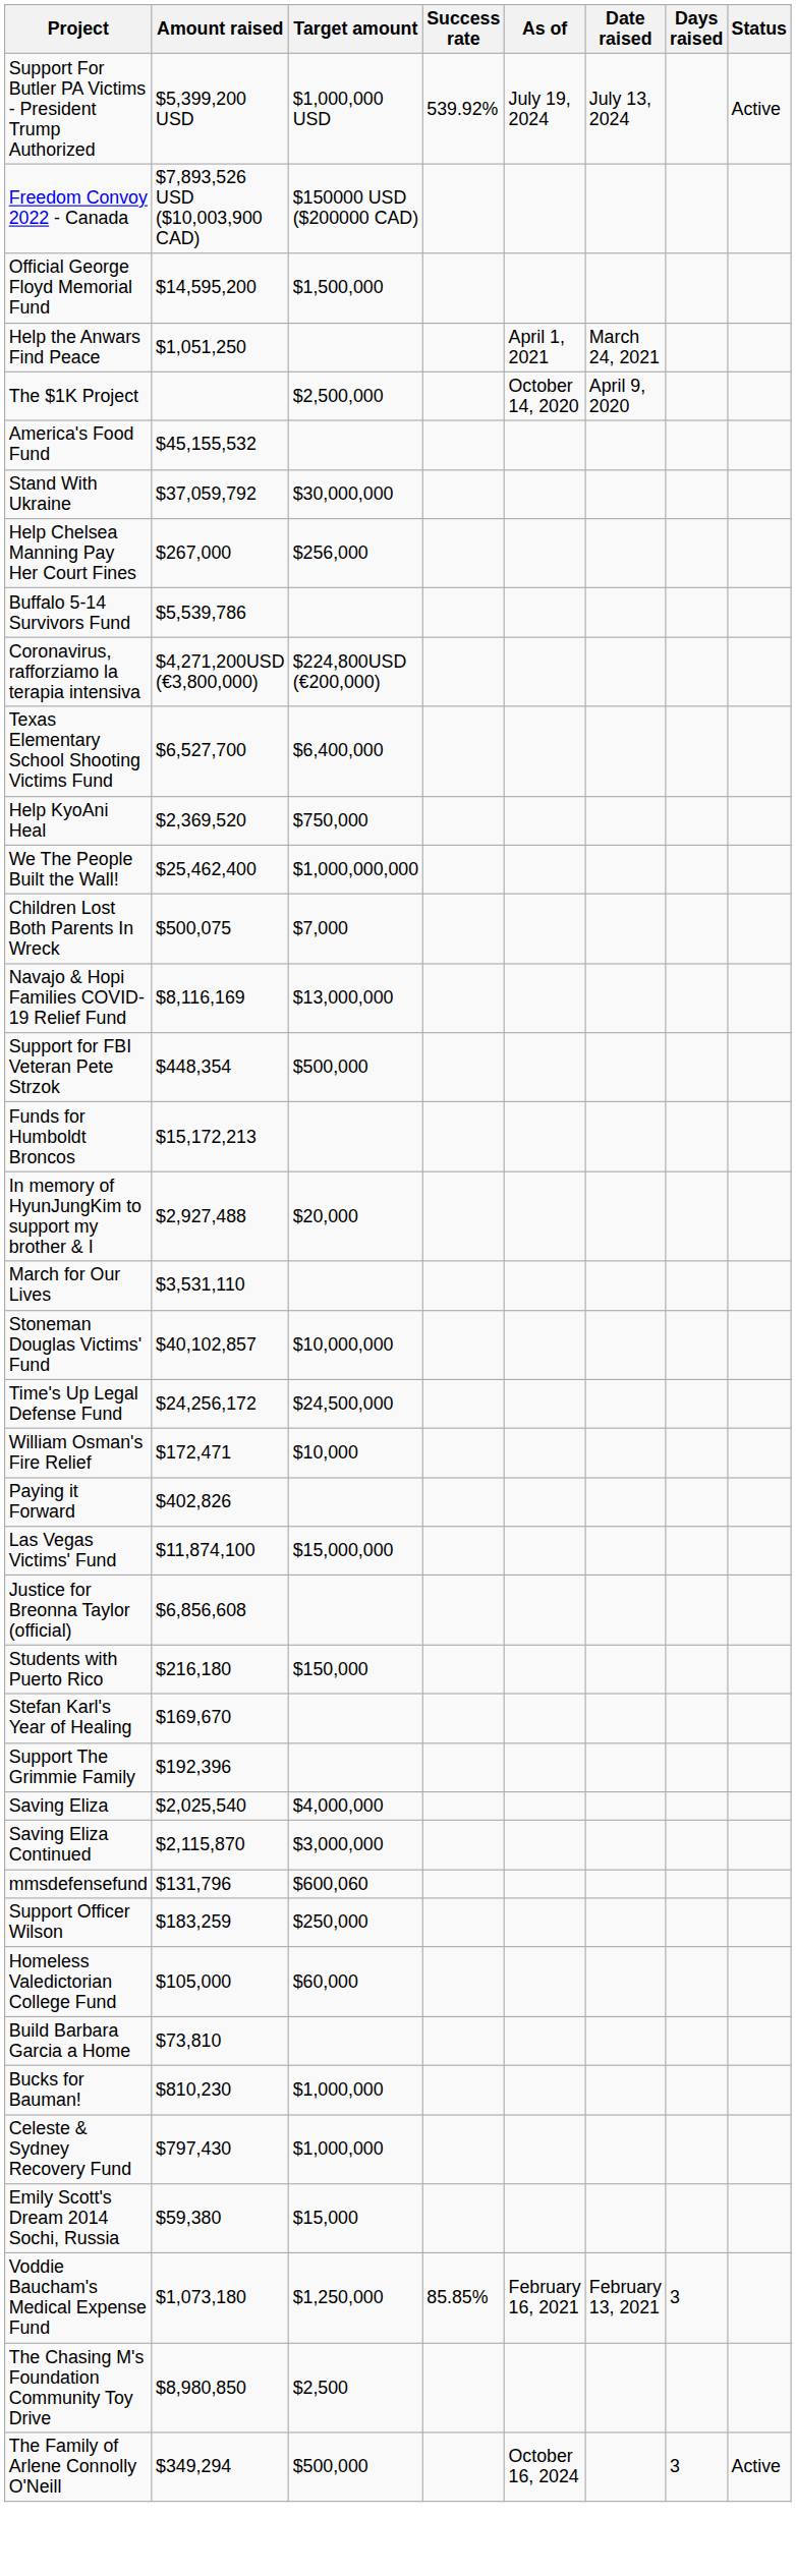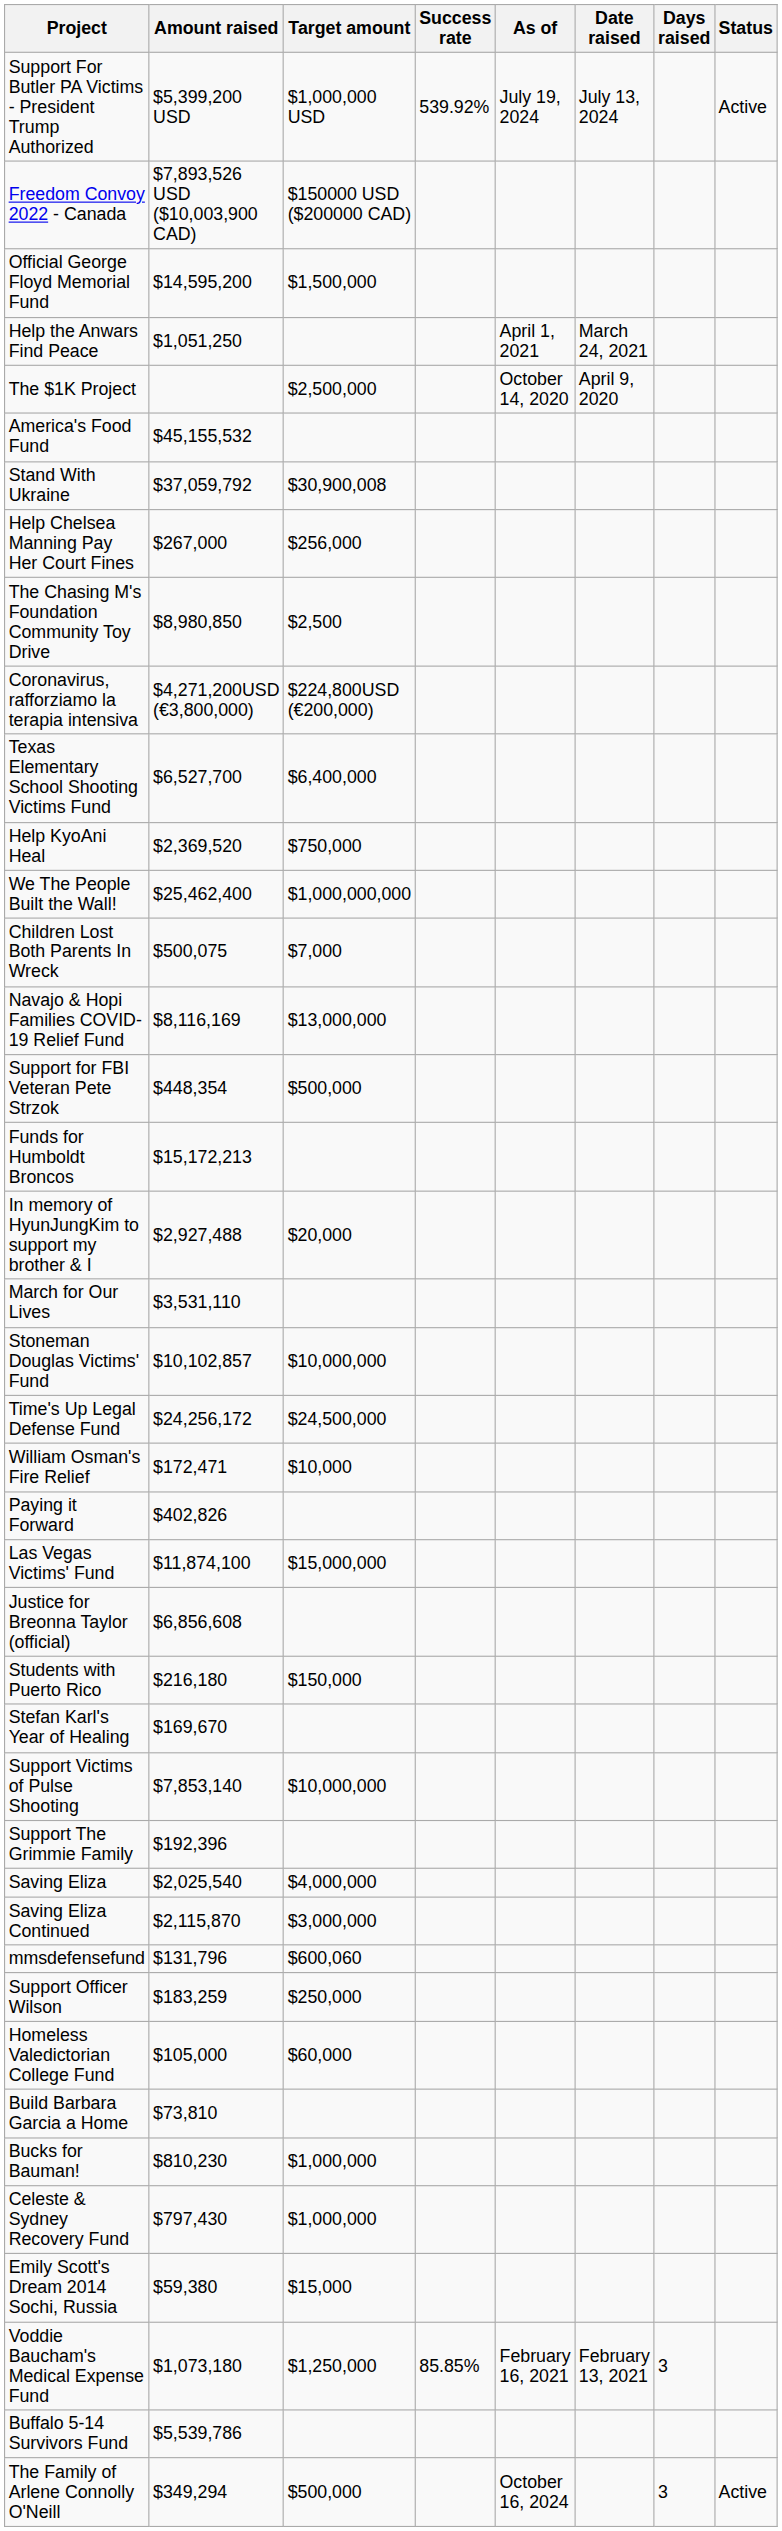Stand With Ukraine | Target amount: $30,000,000 -> $30,900,008
rows swapped: Buffalo 5-14 Survivors Fund <-> The Chasing M's Foundation Community Toy Drive
Stoneman Douglas Victims' Fund | Amount raised: $40,102,857 -> $10,102,857
+ row: Support Victims of Pulse Shooting | $7,853,140 | $10,000,000
